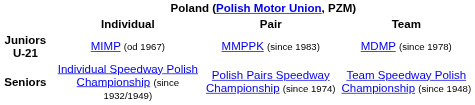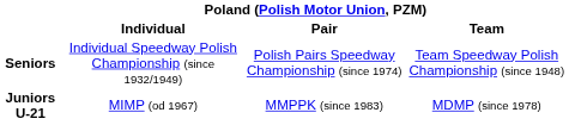rows swapped: Seniors <-> Juniors U-21
